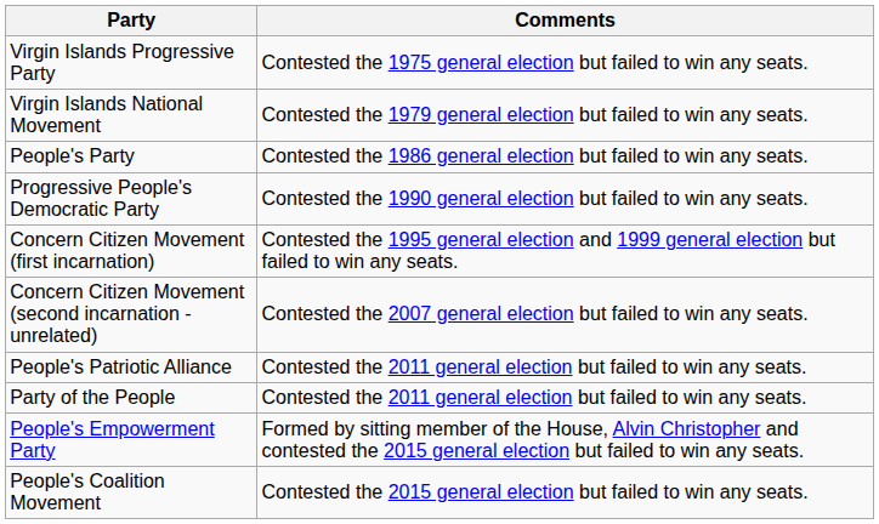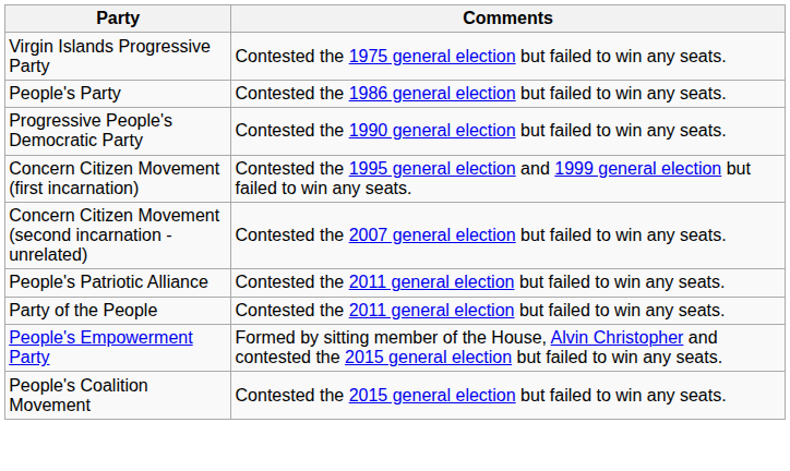- row: Virgin Islands National Movement | Contested the 1979 general election but failed to win any seats.
